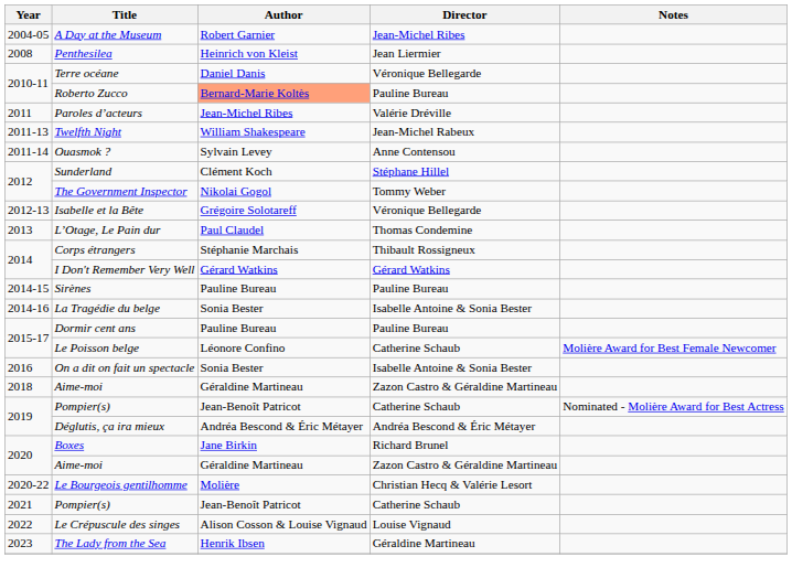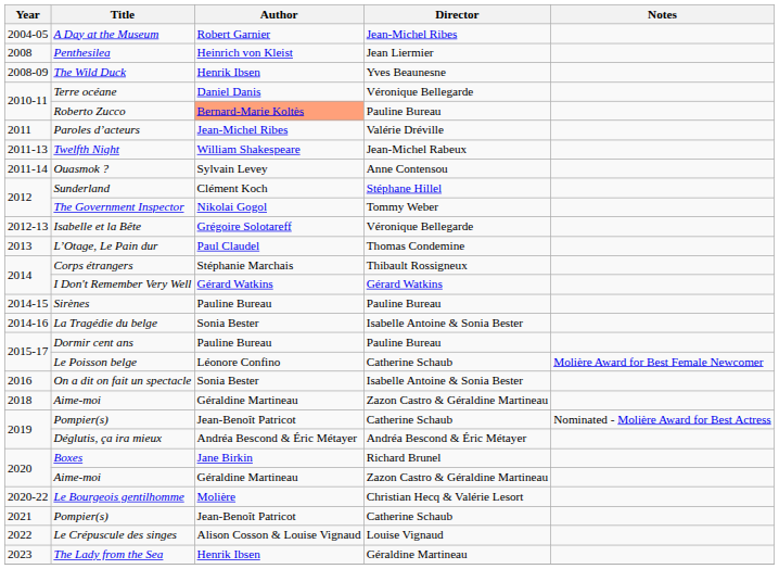+ row: 2008-09 | The Wild Duck | Henrik Ibsen | Yves Beaunesne
